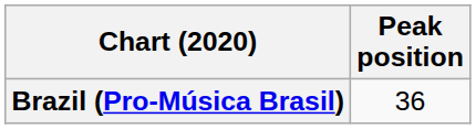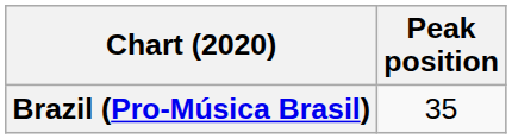Brazil (Pro-Música Brasil) | Peak position: 36 -> 35
